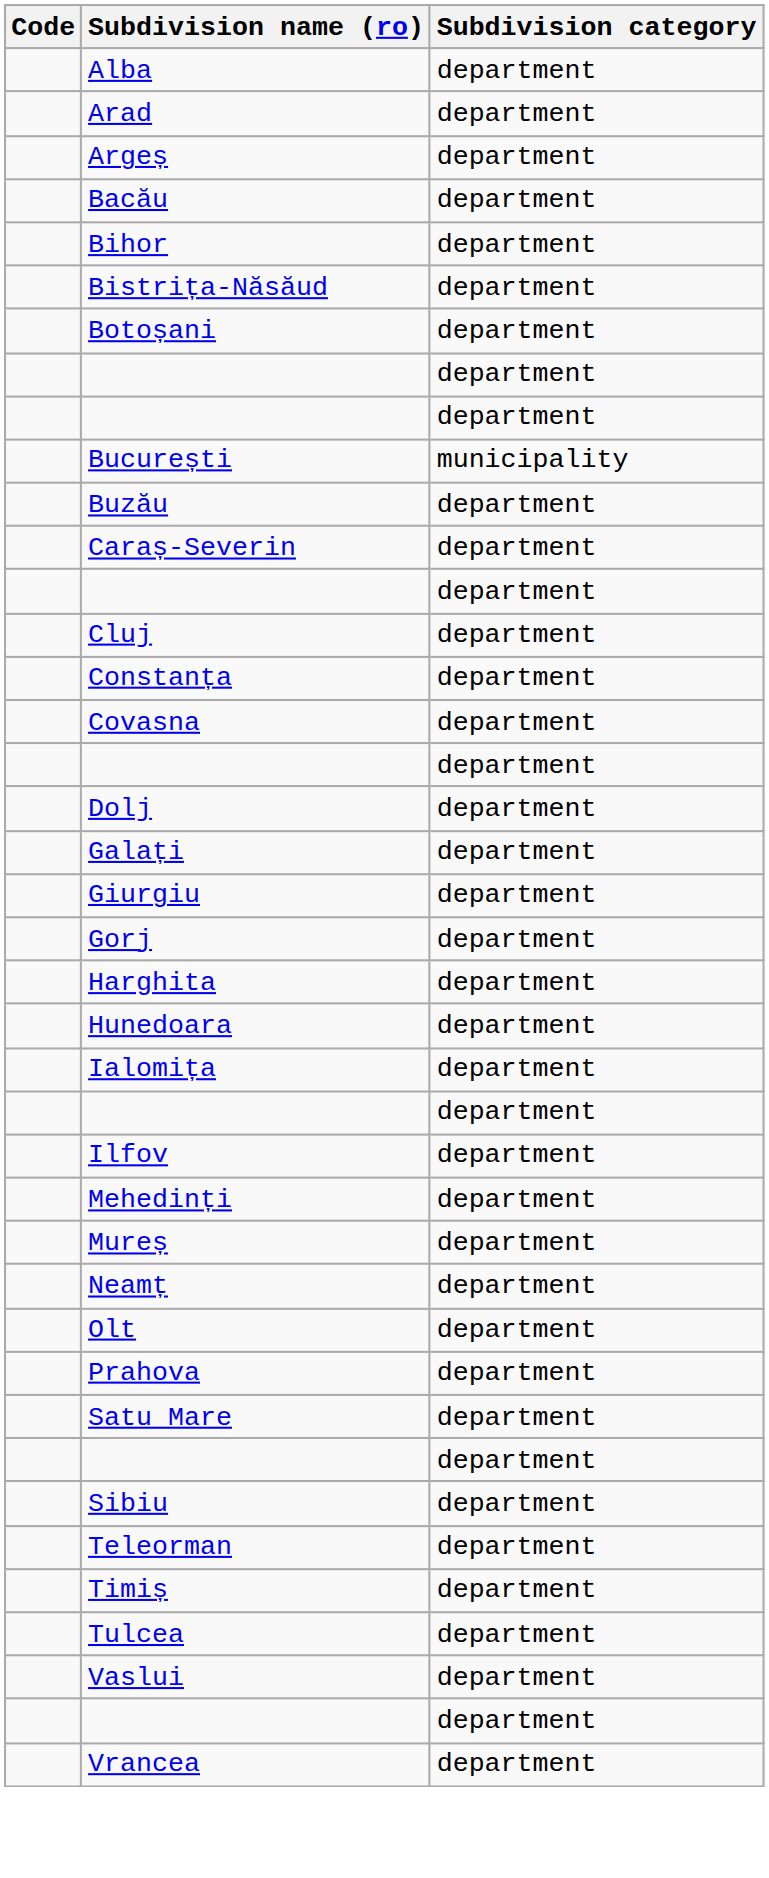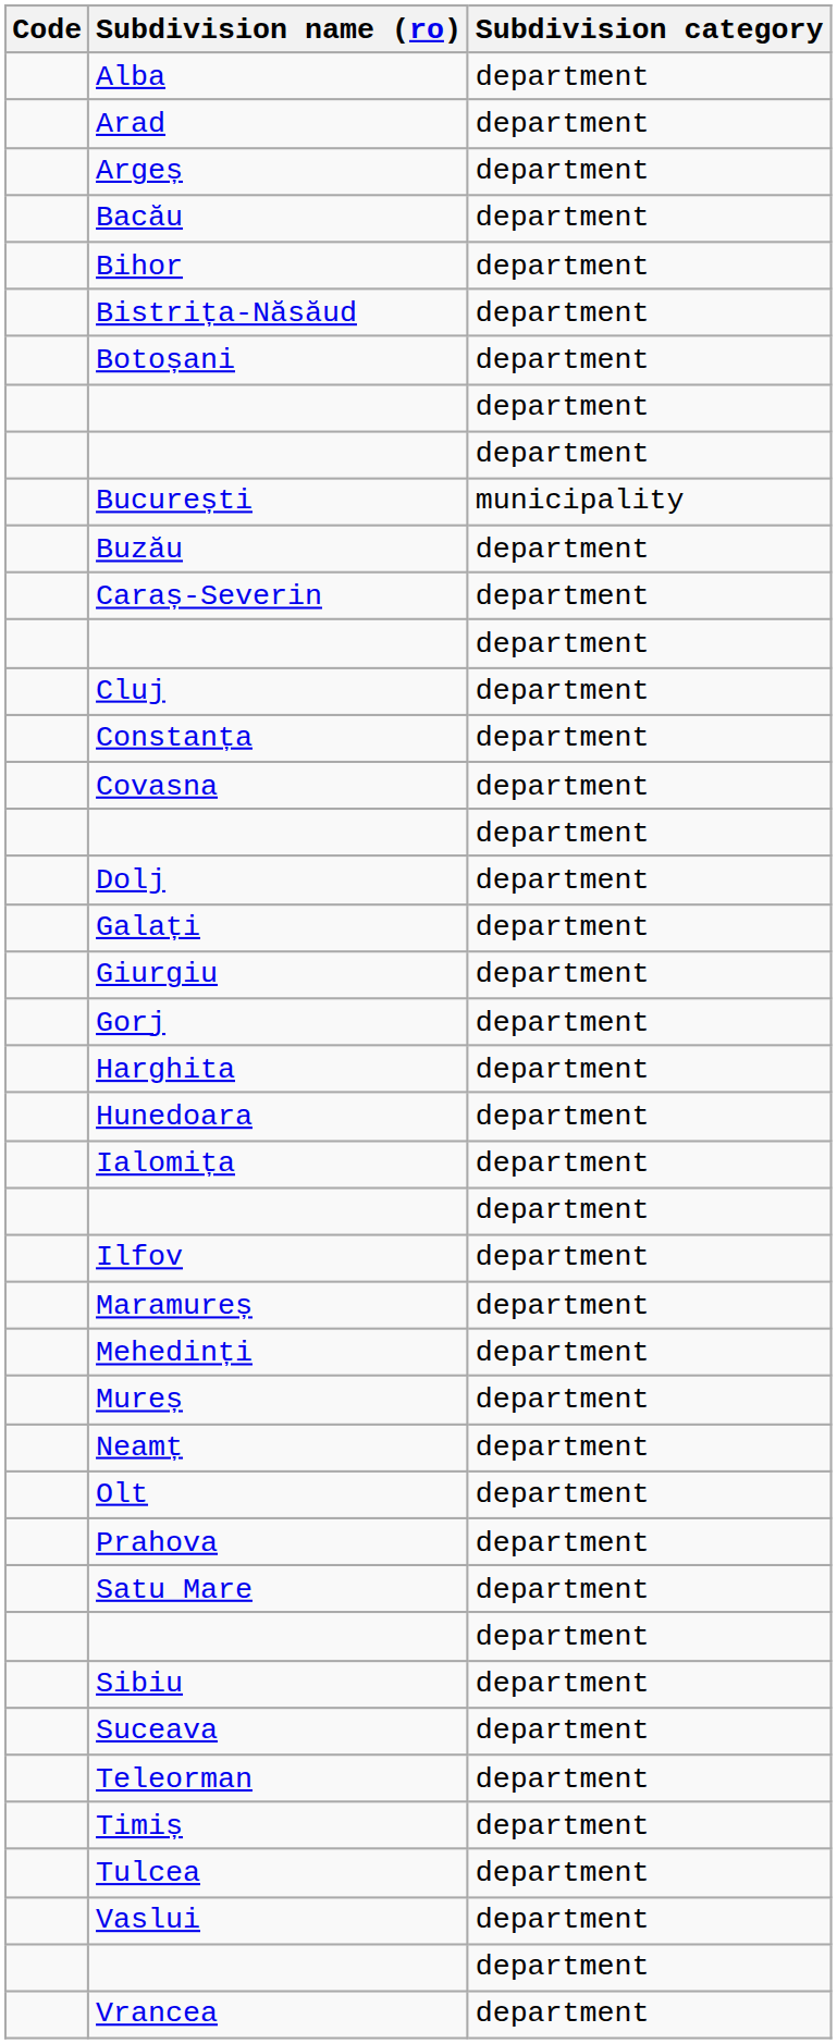+ row: Maramureș | department
+ row: Suceava | department
